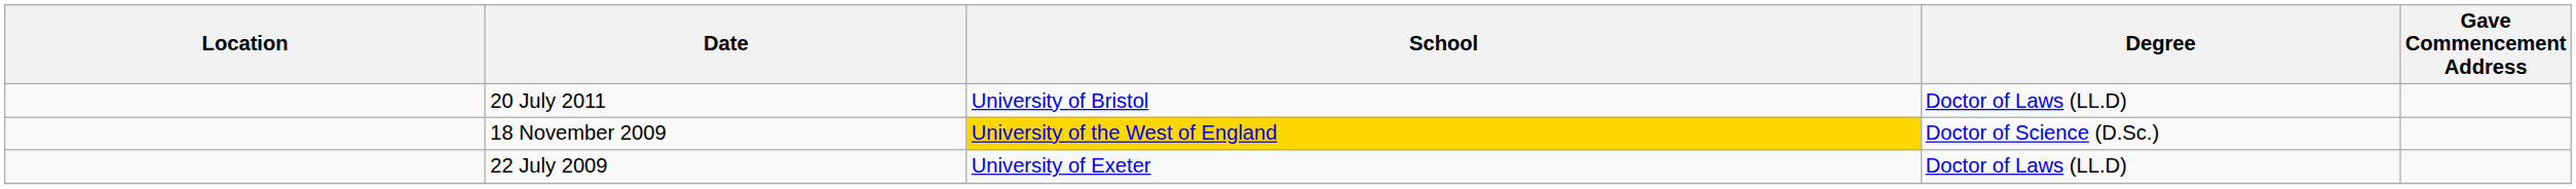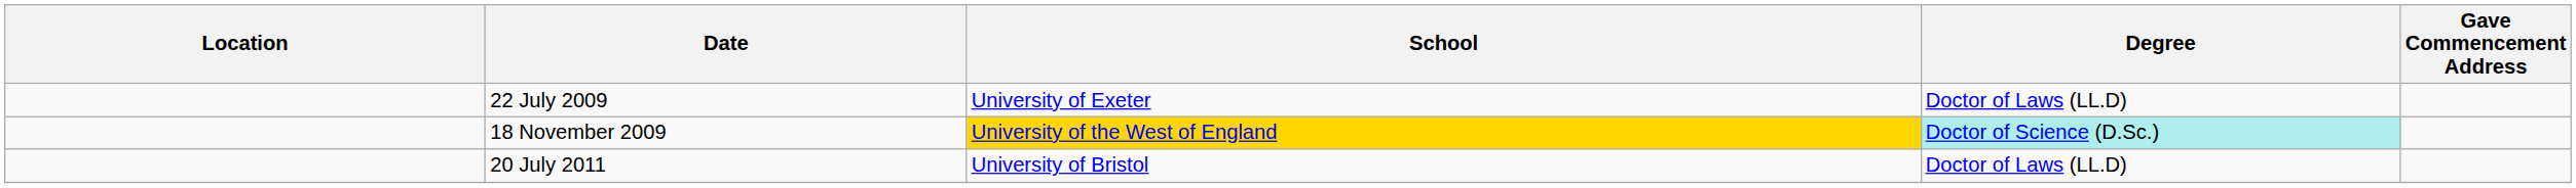rows swapped: 22 July 2009 <-> 20 July 2011
18 November 2009 | Degree: no background -> paleturquoise background
